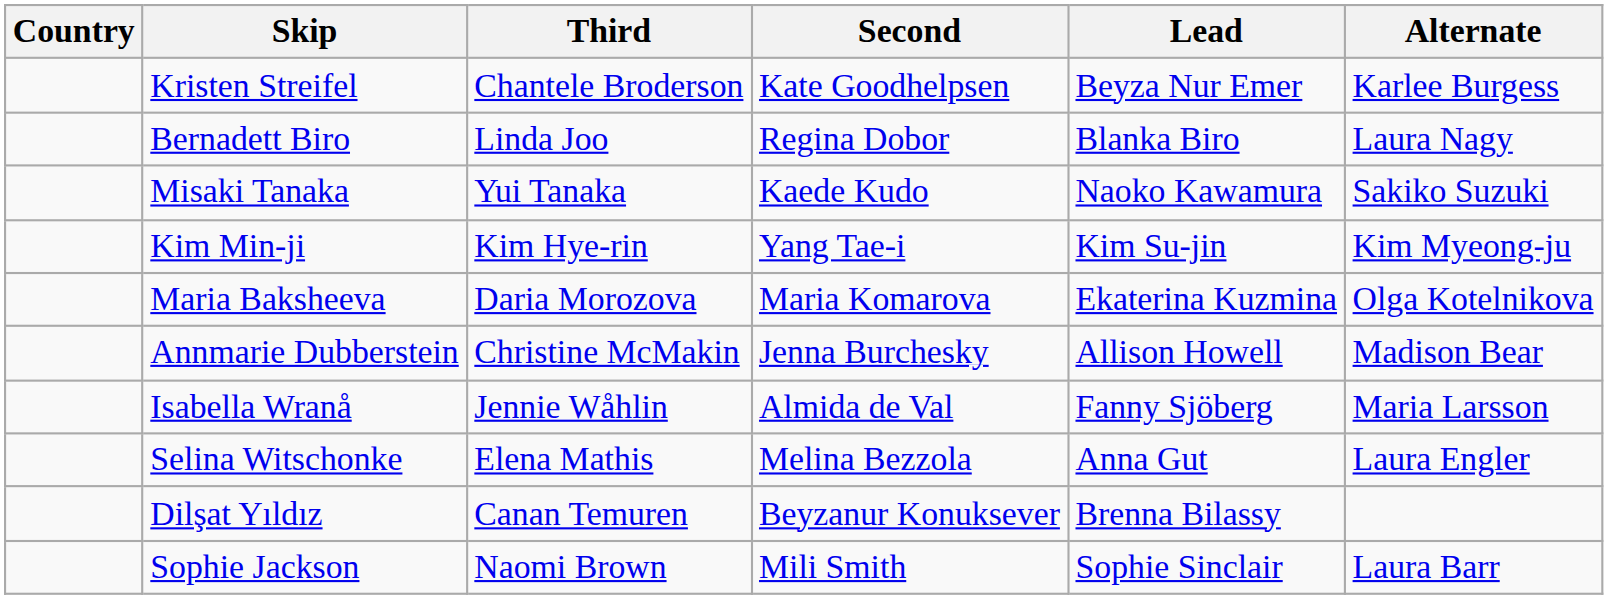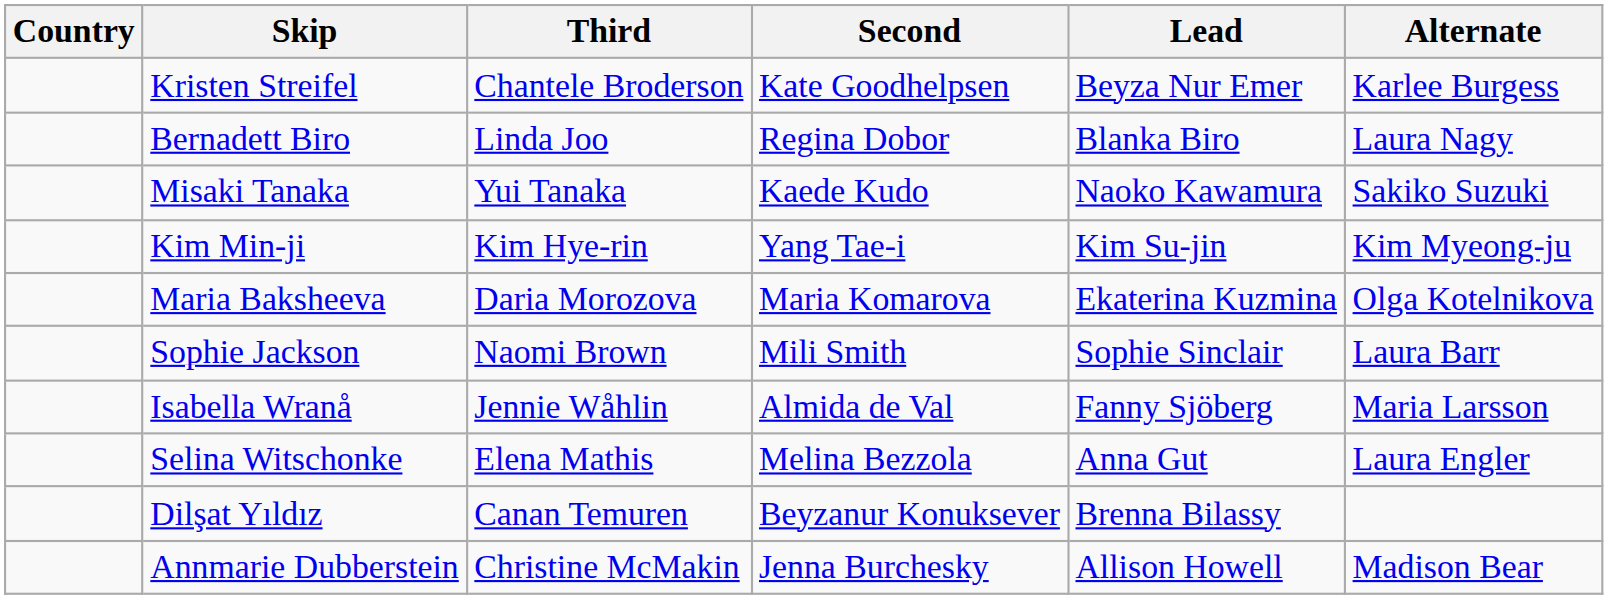rows swapped: Sophie Jackson <-> Annmarie Dubberstein
